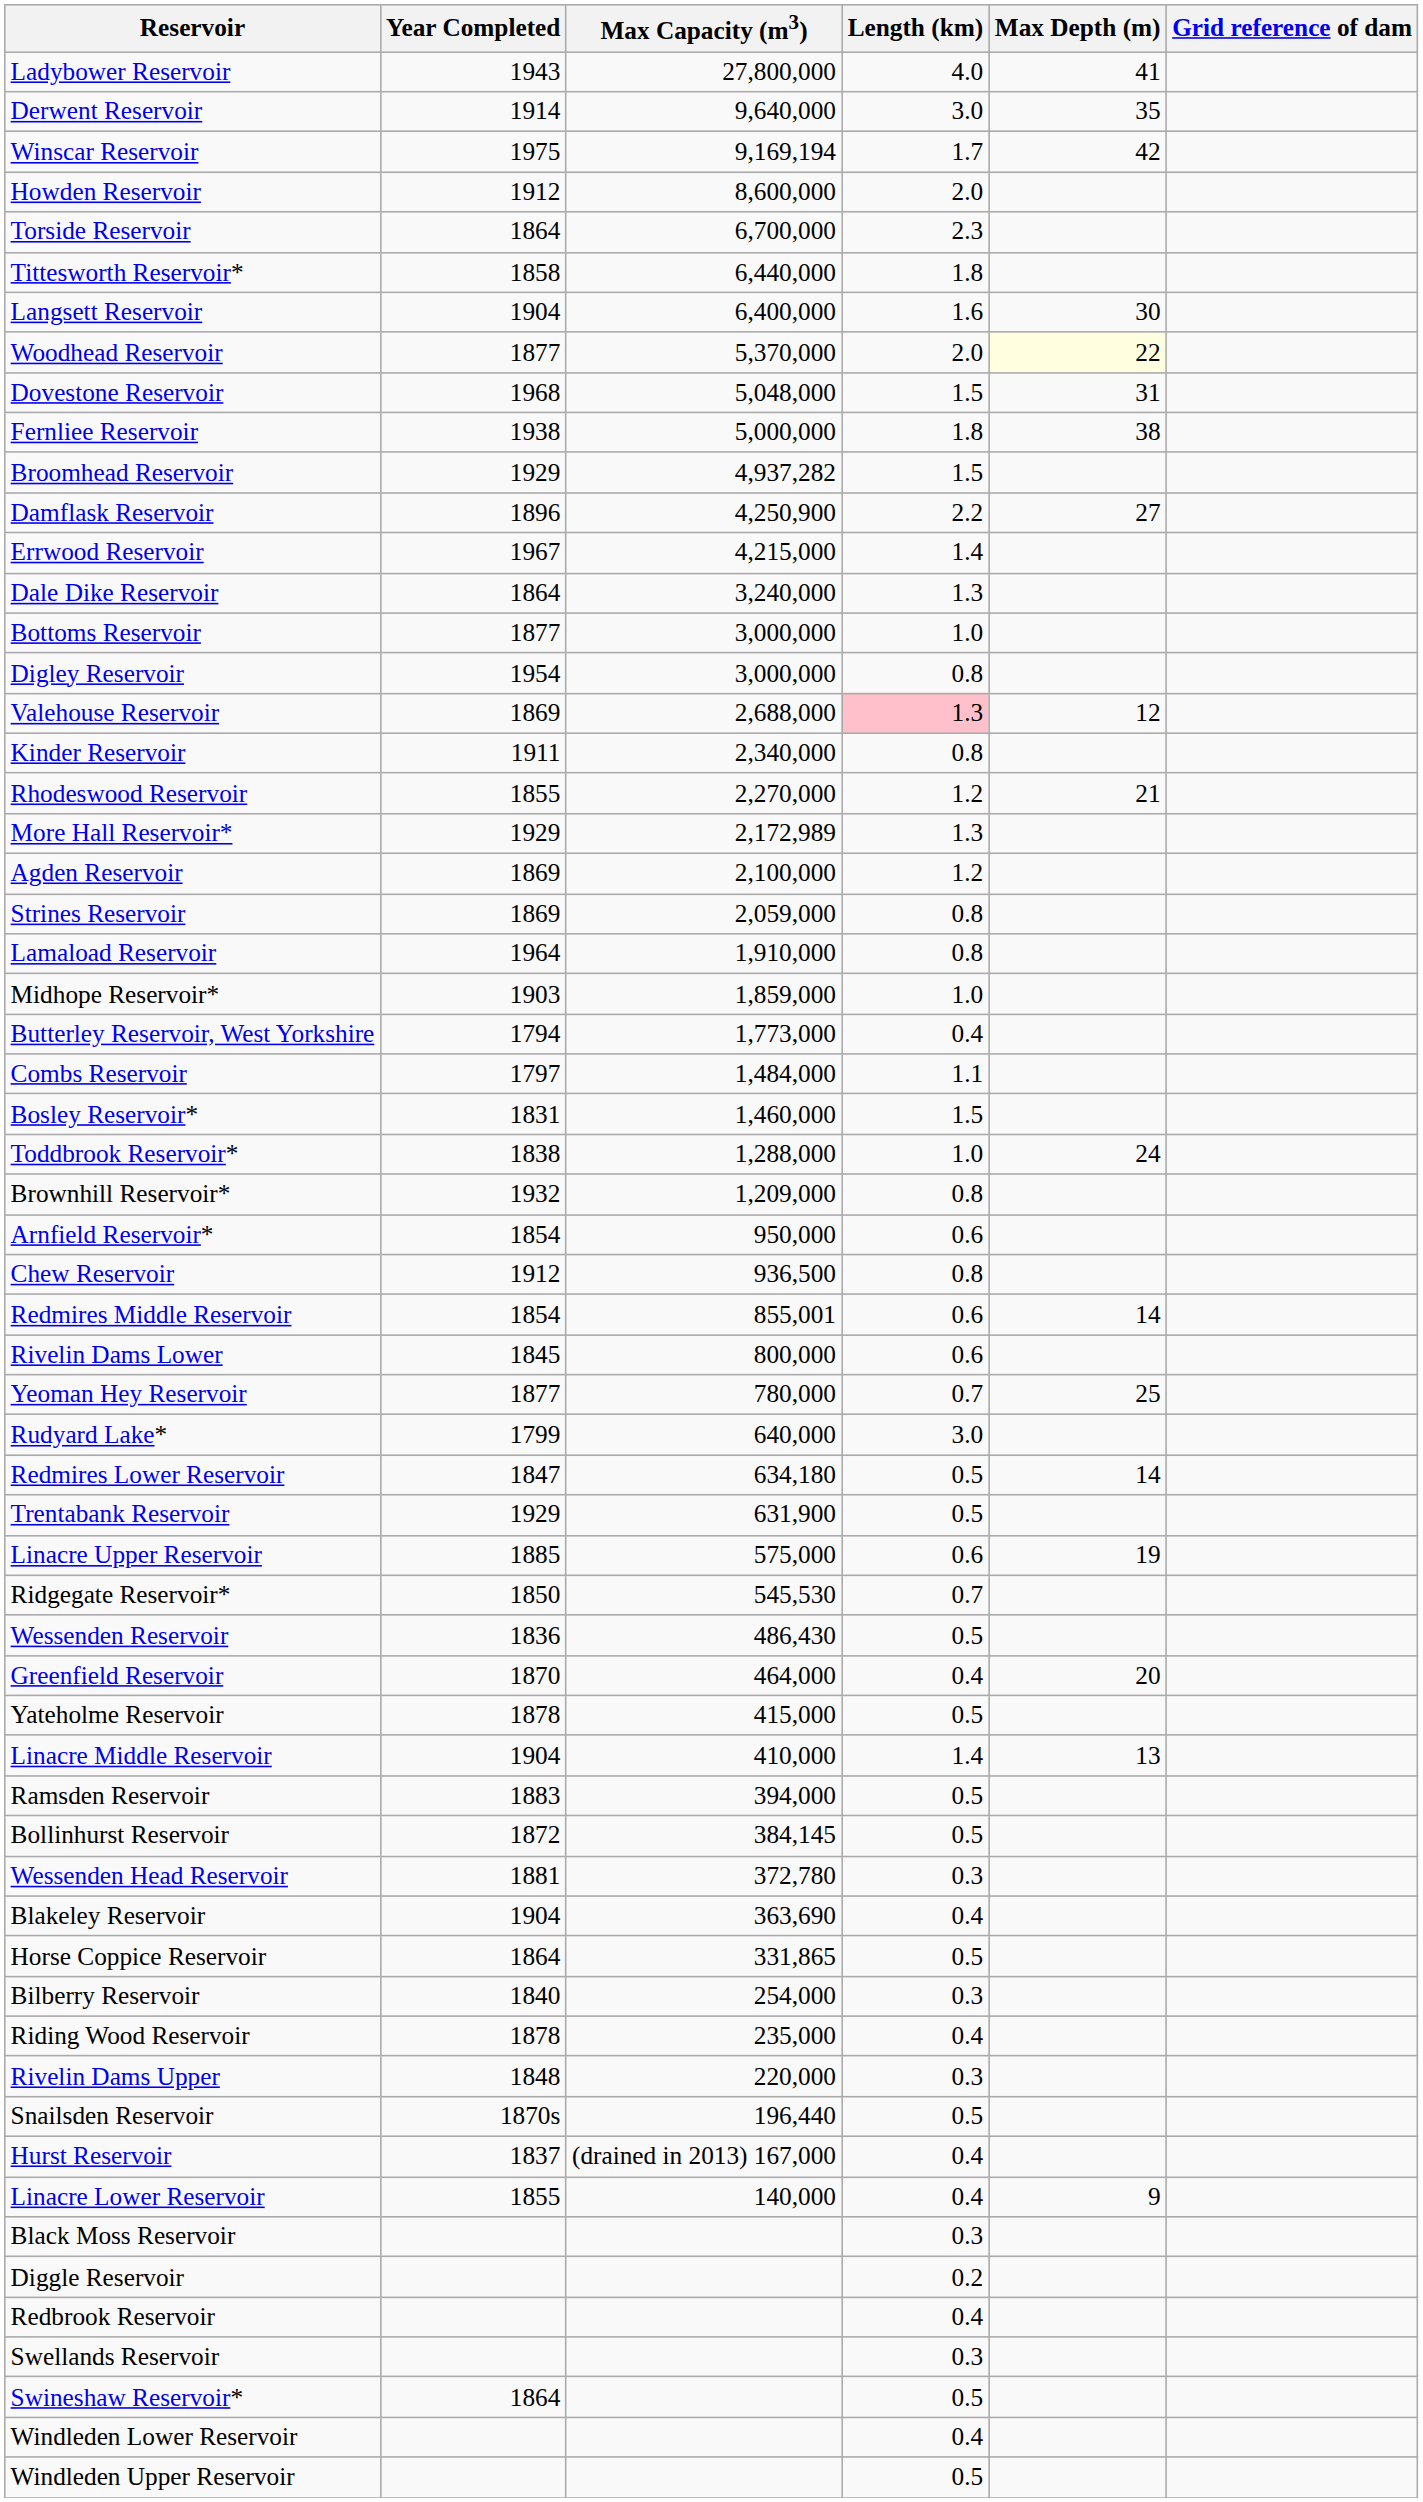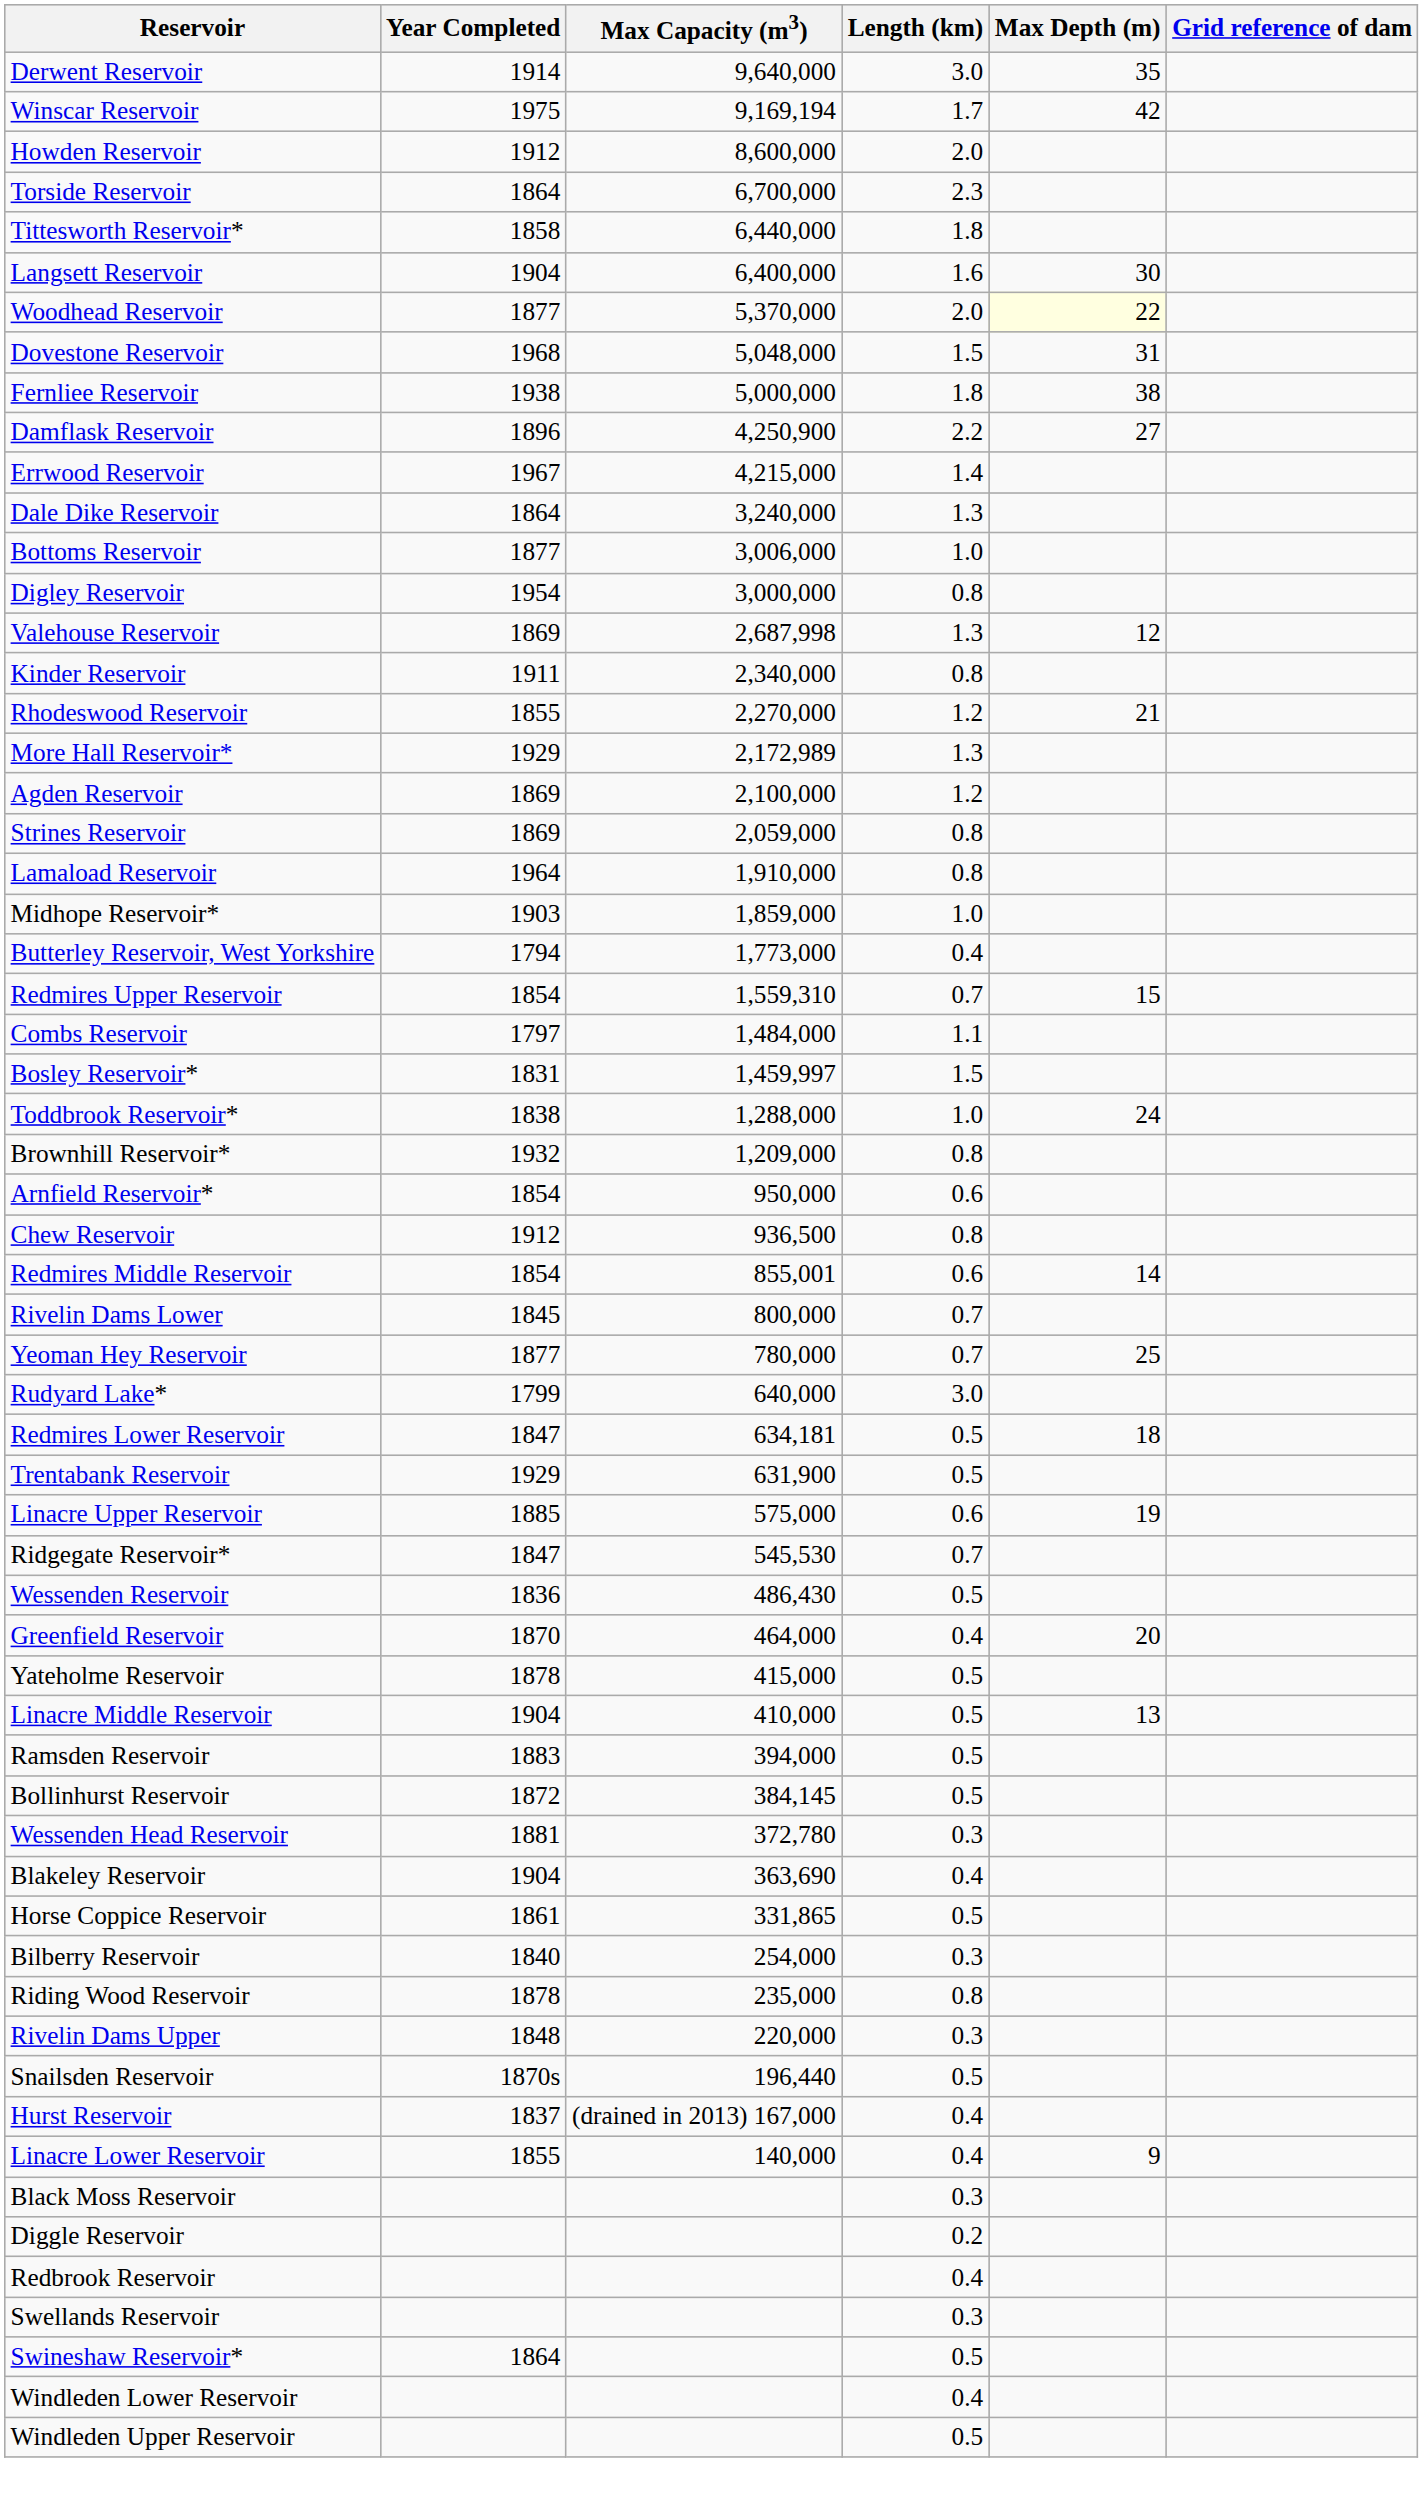- row: Ladybower Reservoir | 1943 | 27,800,000 | 4.0 | 41
- row: Broomhead Reservoir | 1929 | 4,937,282 | 1.5
Bottoms Reservoir | Max Capacity (m3): 3,000,000 -> 3,006,000
Valehouse Reservoir | Max Capacity (m3): 2,688,000 -> 2,687,998
Valehouse Reservoir | Length (km): pink background -> no background
+ row: Redmires Upper Reservoir | 1854 | 1,559,310 | 0.7 | 15
Bosley Reservoir* | Max Capacity (m3): 1,460,000 -> 1,459,997
Rivelin Dams Lower | Length (km): 0.6 -> 0.7
Redmires Lower Reservoir | Max Capacity (m3): 634,180 -> 634,181
Redmires Lower Reservoir | Max Depth (m): 14 -> 18
Ridgegate Reservoir* | Year Completed: 1850 -> 1847
Linacre Middle Reservoir | Length (km): 1.4 -> 0.5
Horse Coppice Reservoir | Year Completed: 1864 -> 1861
Riding Wood Reservoir | Length (km): 0.4 -> 0.8
